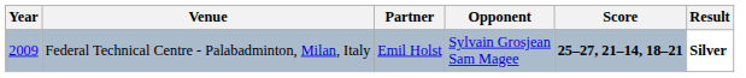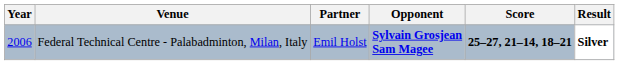Federal Technical Centre - Palabadminton, Milan, Italy | Year: 2009 -> 2006
Federal Technical Centre - Palabadminton, Milan, Italy | Opponent: normal -> bold
